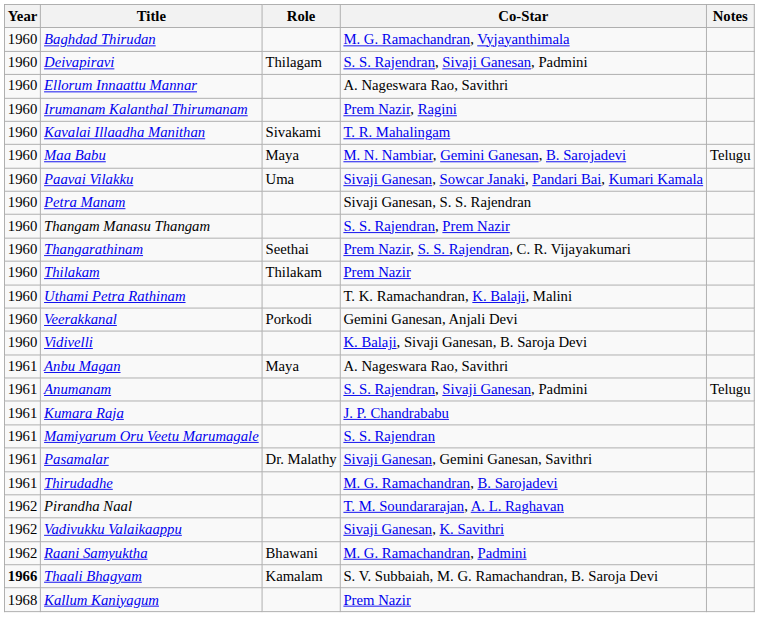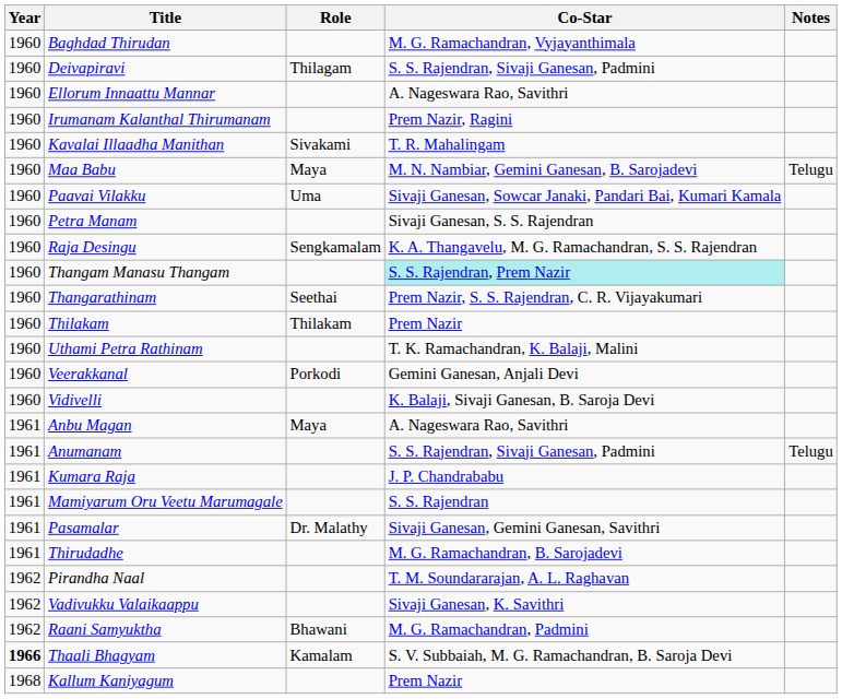+ row: 1960 | Raja Desingu | Sengkamalam | K. A. Thangavelu, M. G. Ramachandran, S. S. Rajendran
Thangam Manasu Thangam | Co-Star: no background -> paleturquoise background
